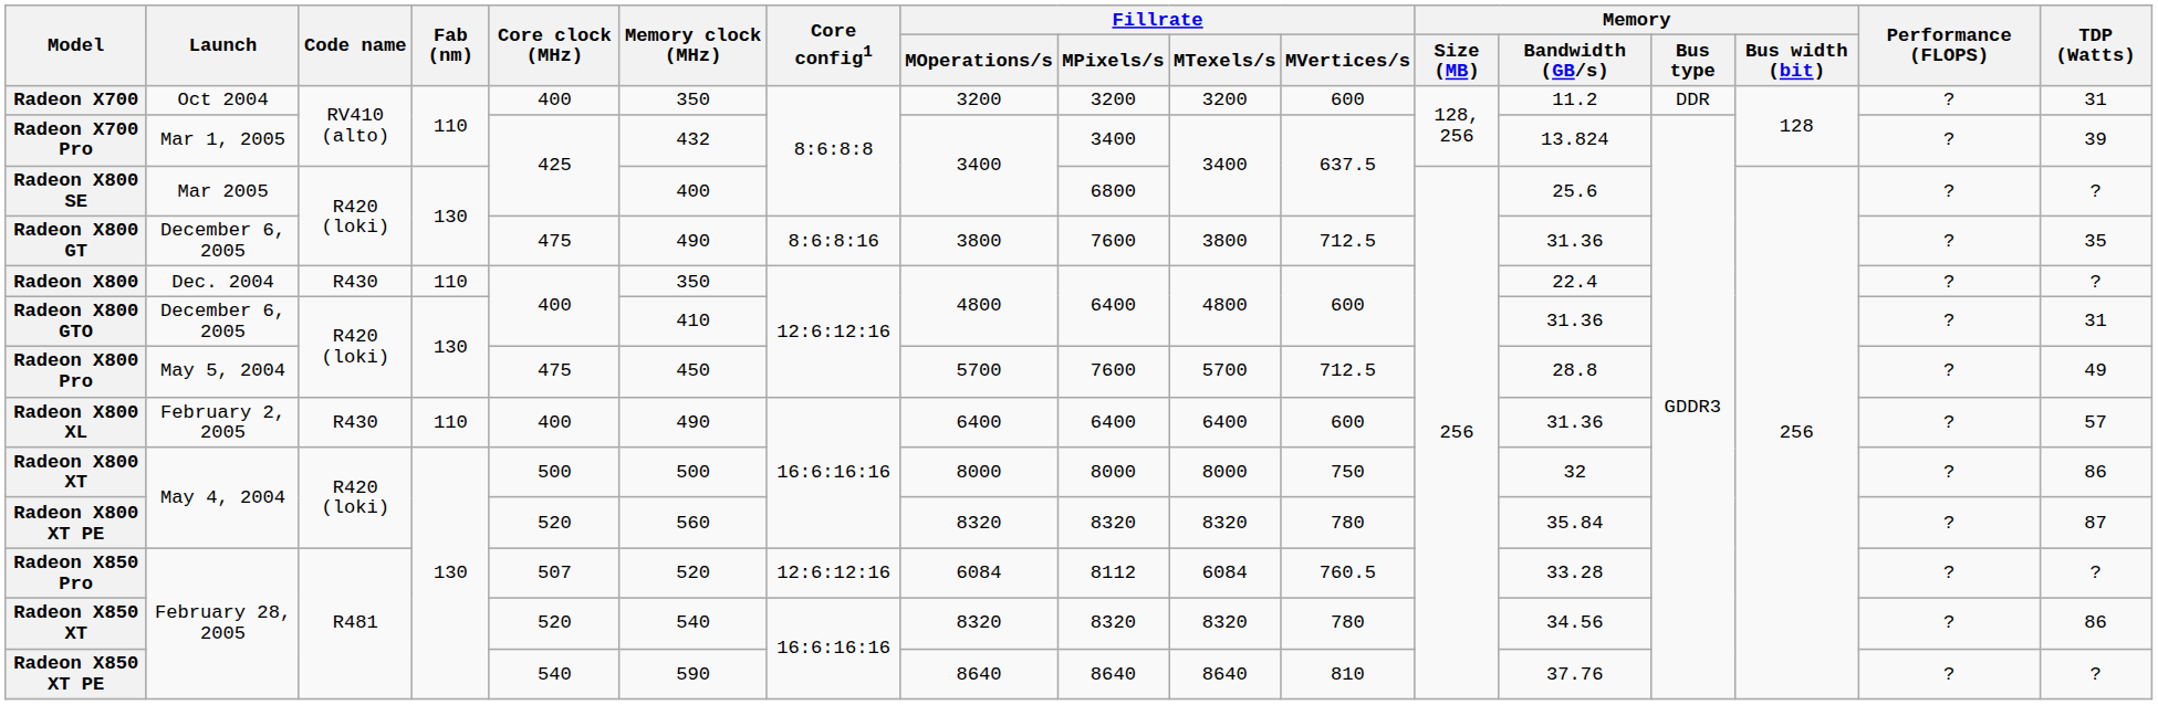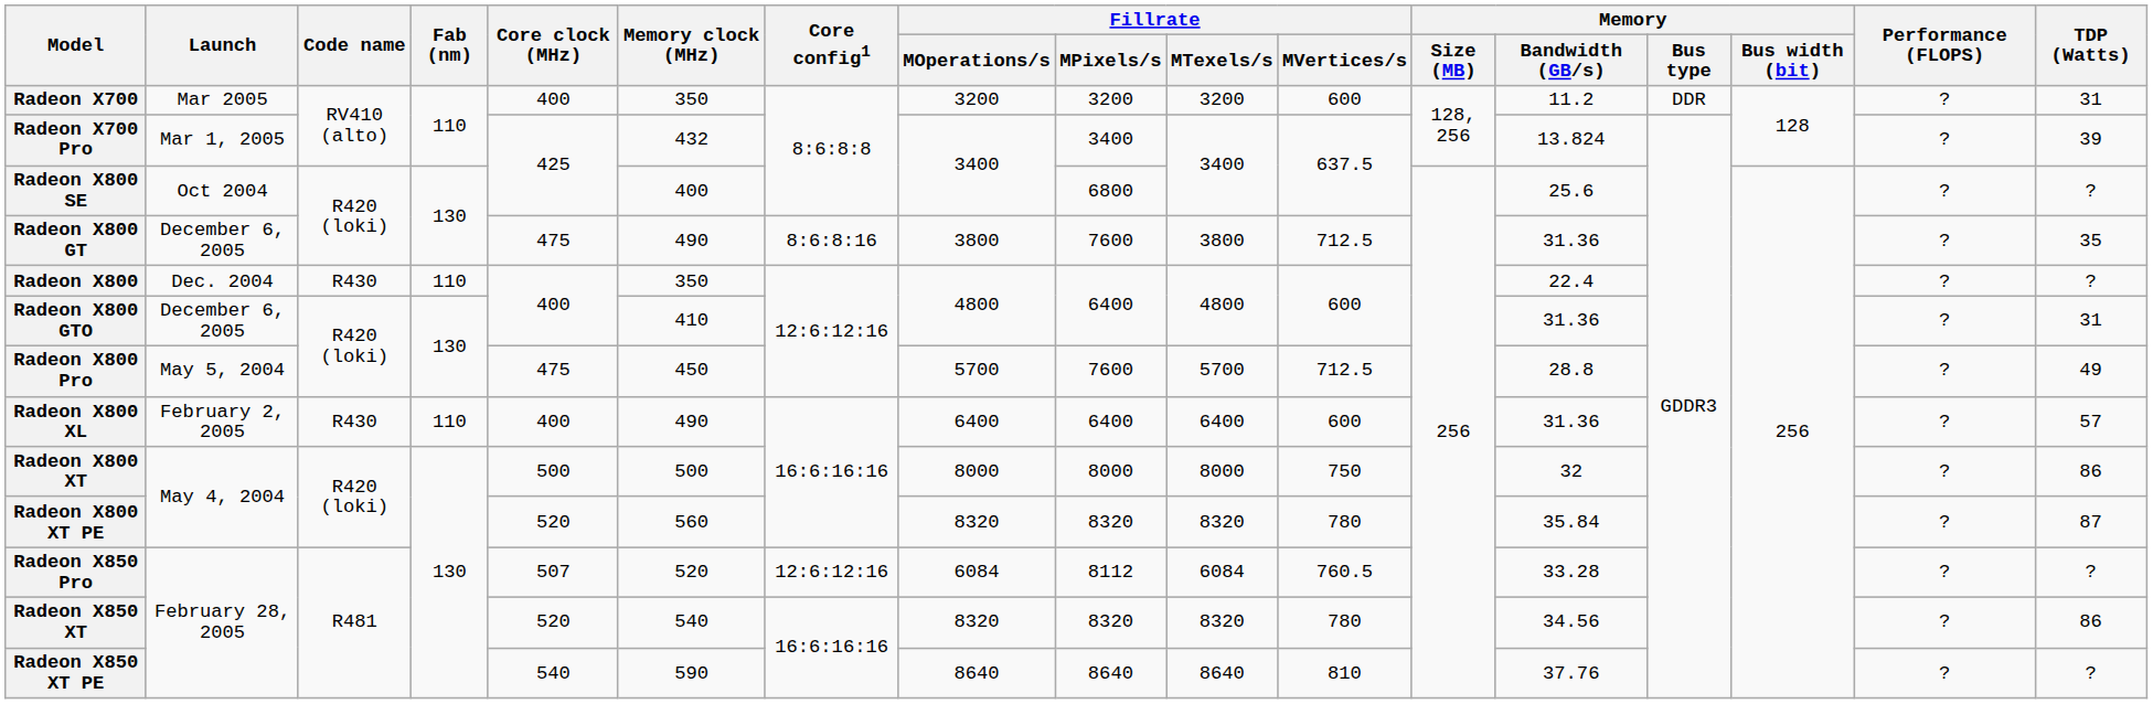Radeon X700 | Launch: Oct 2004 -> Mar 2005
Radeon X800 SE | Launch: Mar 2005 -> Oct 2004
